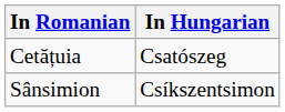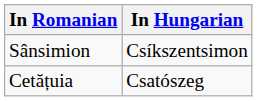rows swapped: Cetățuia <-> Sânsimion
